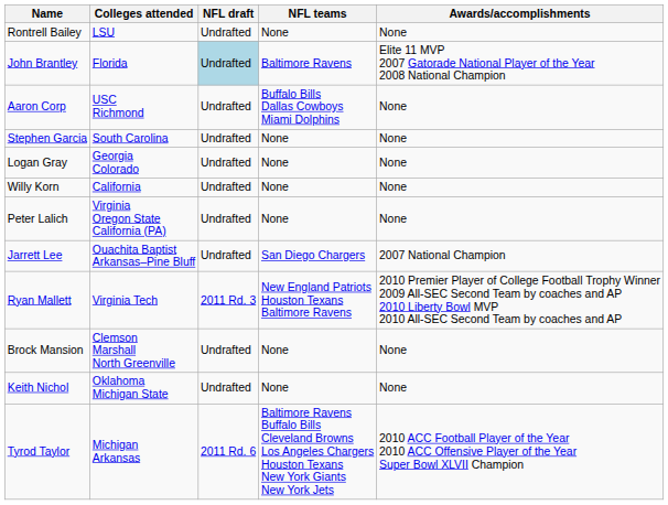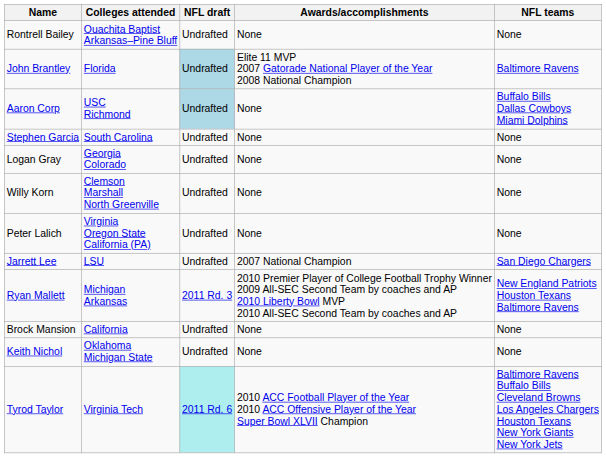columns swapped: NFL teams <-> Awards/accomplishments
Rontrell Bailey | Colleges attended: LSU -> Ouachita Baptist Arkansas–Pine Bluff
Aaron Corp | NFL draft: no background -> lightblue background
Willy Korn | Colleges attended: California -> Clemson Marshall North Greenville
Jarrett Lee | Colleges attended: Ouachita Baptist Arkansas–Pine Bluff -> LSU
Ryan Mallett | Colleges attended: Virginia Tech -> Michigan Arkansas
Brock Mansion | Colleges attended: Clemson Marshall North Greenville -> California
Tyrod Taylor | Colleges attended: Michigan Arkansas -> Virginia Tech
Tyrod Taylor | NFL draft: no background -> paleturquoise background
